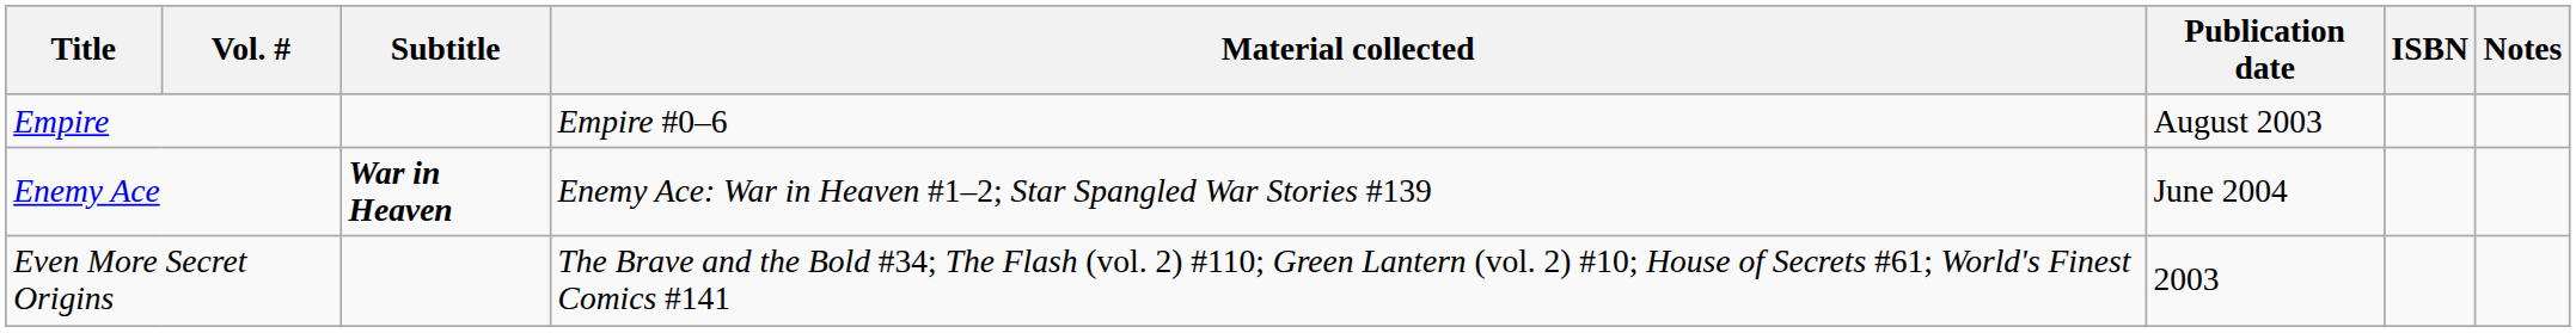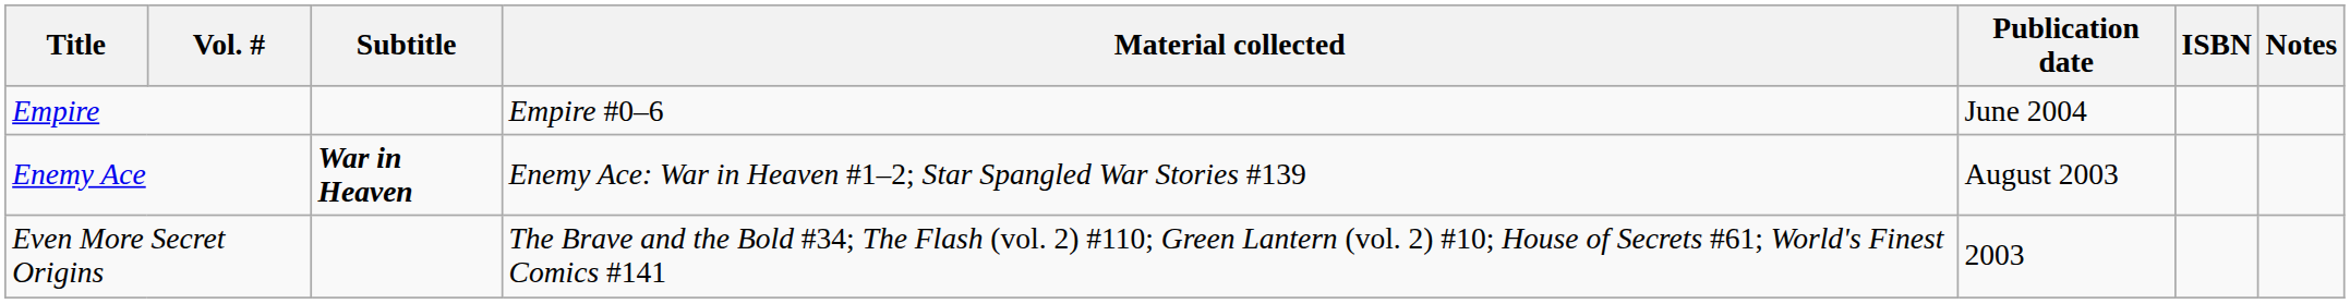Empire | Publication date: August 2003 -> June 2004
Enemy Ace | Publication date: June 2004 -> August 2003
